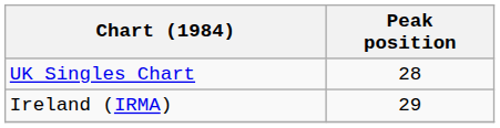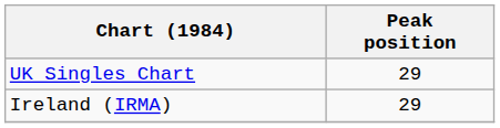UK Singles Chart | Peak position: 28 -> 29
